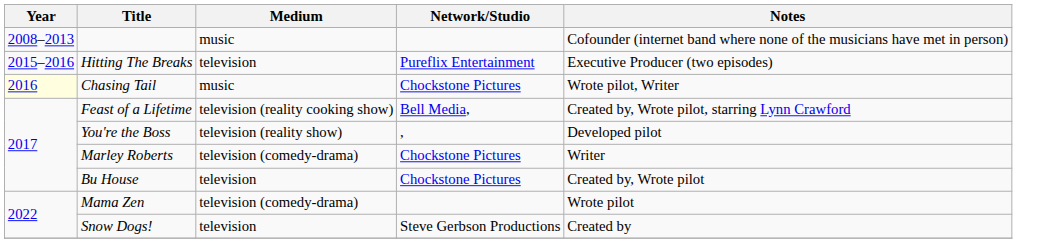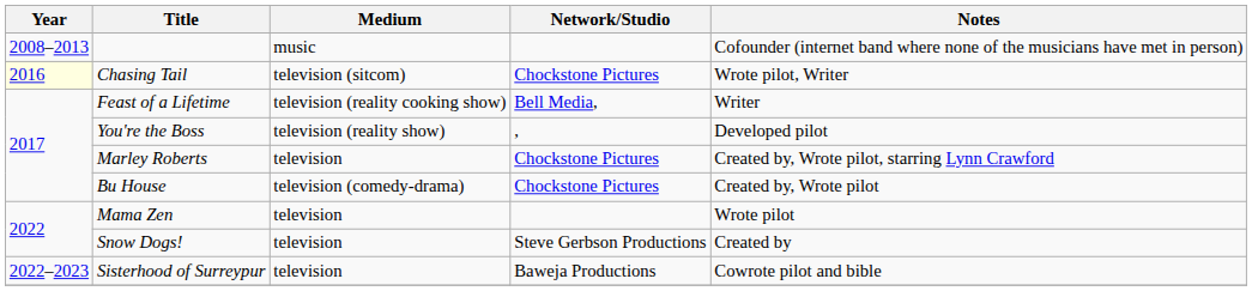- row: 2015–2016 | Hitting The Breaks | television | Pureflix Entertainment | Executive Producer (two episodes)
Chasing Tail | Medium: music -> television (sitcom)
Feast of a Lifetime | Notes: Created by, Wrote pilot, starring Lynn Crawford -> Writer
Marley Roberts | Medium: television (comedy-drama) -> television
Marley Roberts | Notes: Writer -> Created by, Wrote pilot, starring Lynn Crawford
Bu House | Medium: television -> television (comedy-drama)
Mama Zen | Medium: television (comedy-drama) -> television
+ row: 2022–2023 | Sisterhood of Surreypur | television | Baweja Productions | Cowrote pilot and bible
